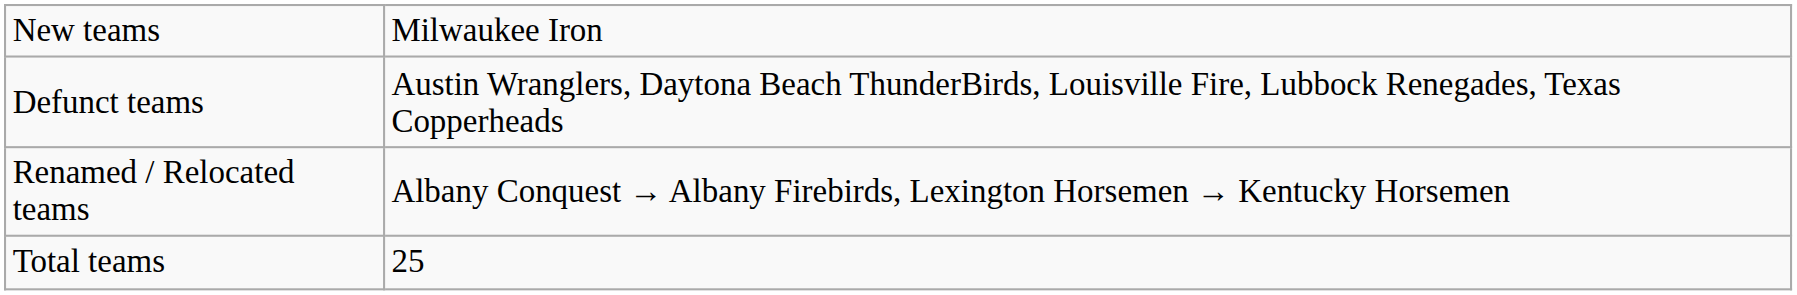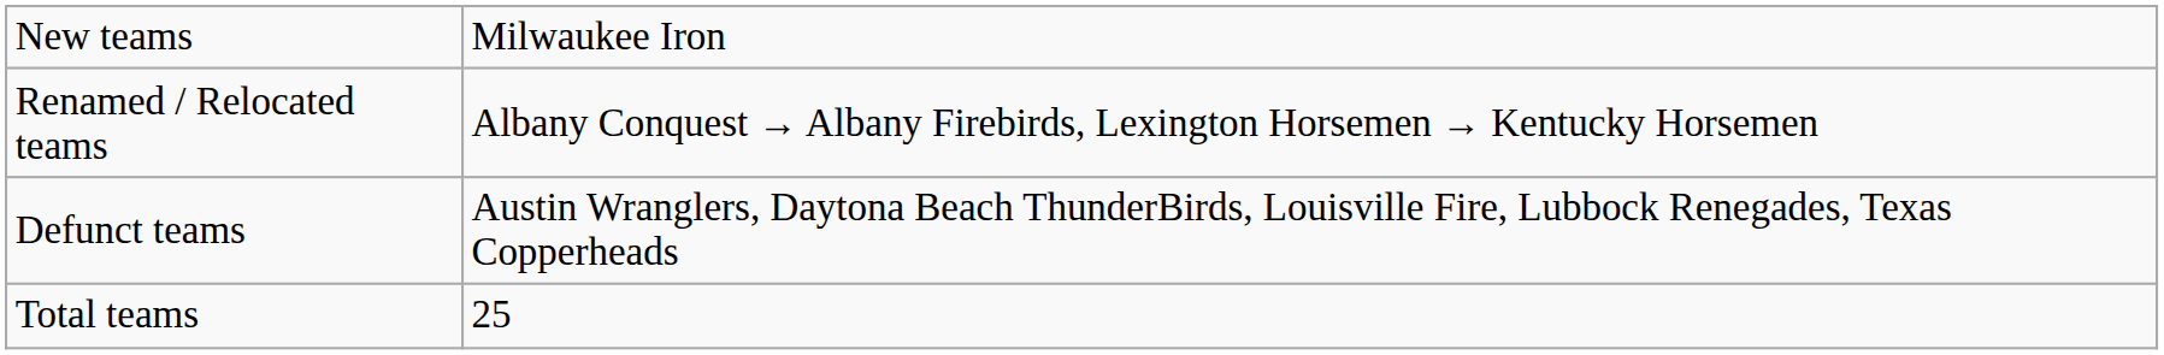rows swapped: Renamed / Relocated teams <-> Defunct teams
